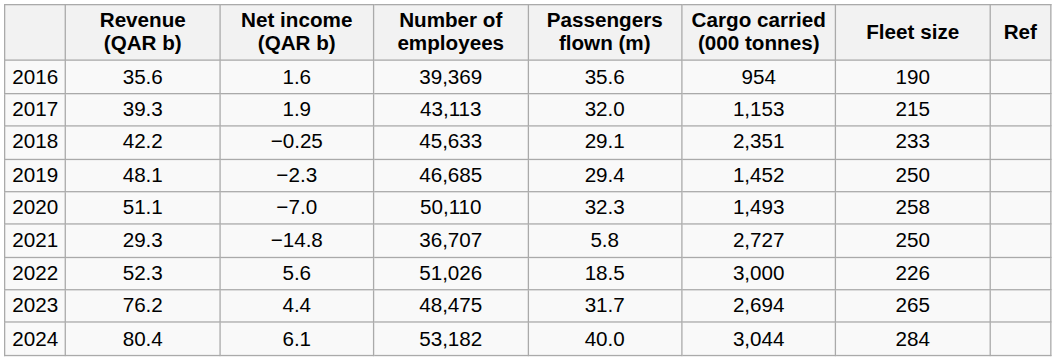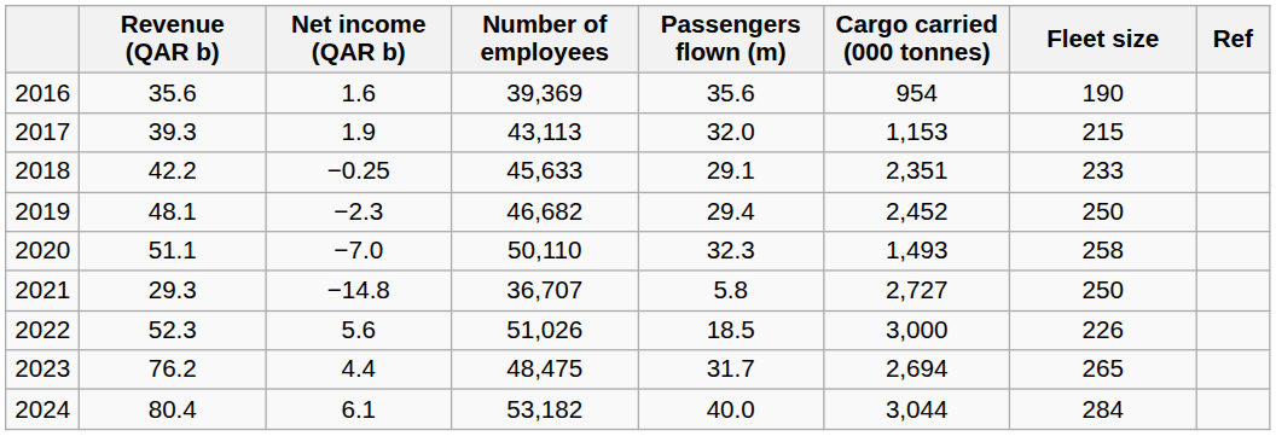2019 | Number of employees: 46,685 -> 46,682
2019 | Cargo carried (000 tonnes): 1,452 -> 2,452
